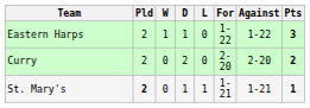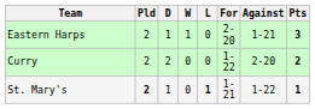columns swapped: W <-> D
Eastern Harps | For: 1-22 -> 2-20
Eastern Harps | Against: 1-22 -> 1-21
Curry | For: 2-20 -> 1-22
St. Mary's | L: normal -> bold
St. Mary's | Against: 1-21 -> 1-22
